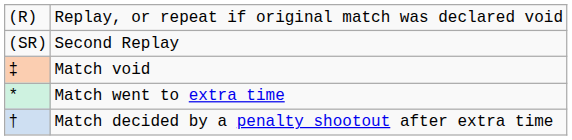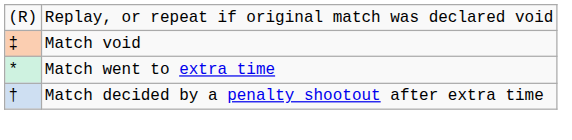- row: (SR) | Second Replay
